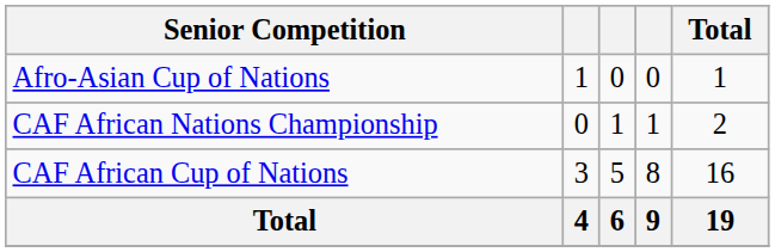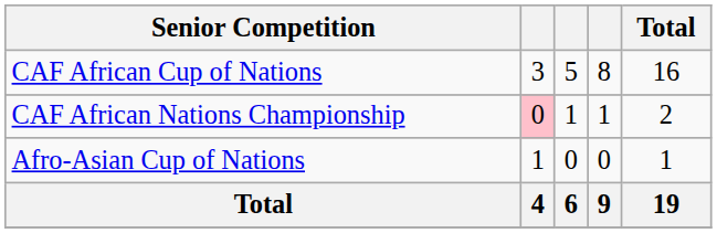rows swapped: CAF African Cup of Nations <-> Afro-Asian Cup of Nations
CAF African Nations Championship | column 2: no background -> pink background
